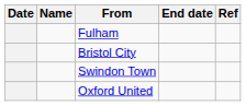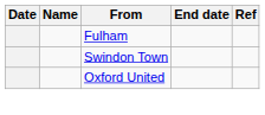- row: Bristol City
